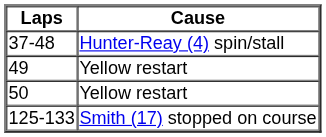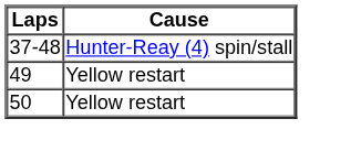- row: 125-133 | Smith (17) stopped on course
